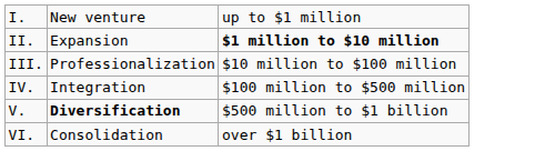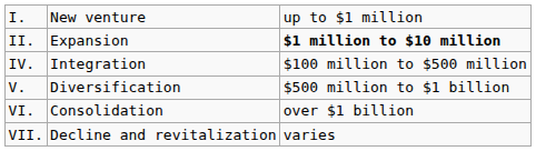- row: III. | Professionalization | $10 million to $100 million
V. | column 2: bold -> normal
+ row: VII. | Decline and revitalization | varies
